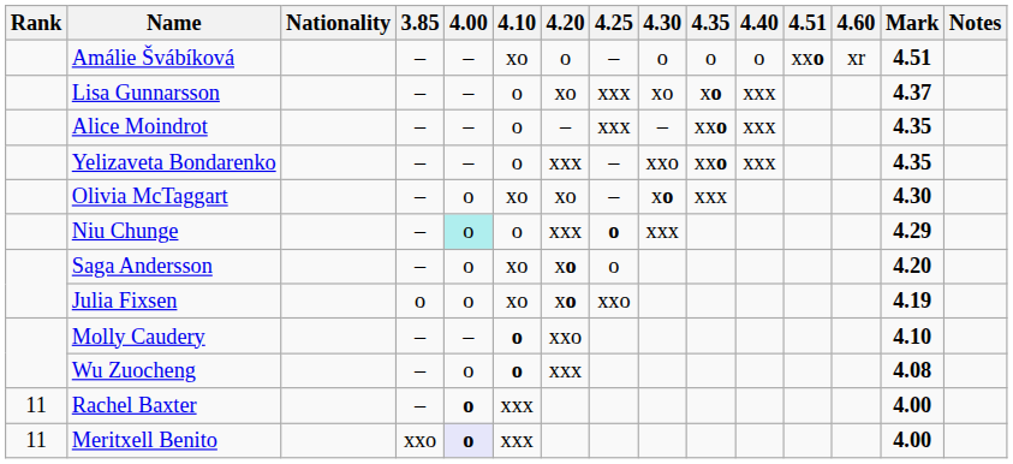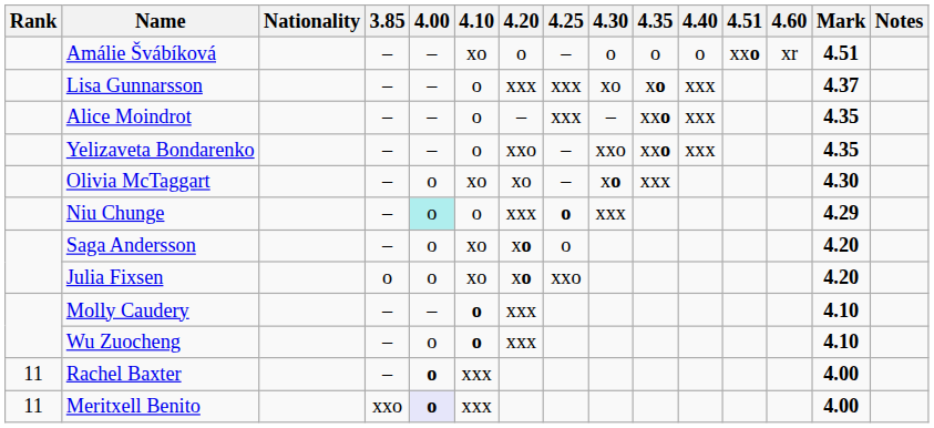Lisa Gunnarsson | 4.20: xo -> xxx
Yelizaveta Bondarenko | 4.20: xxx -> xxo
Julia Fixsen | Mark: 4.19 -> 4.20
Molly Caudery | 4.20: xxo -> xxx
Wu Zuocheng | Mark: 4.08 -> 4.10
